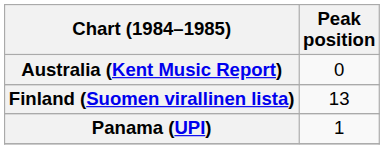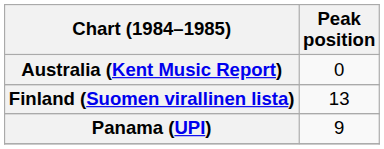Panama (UPI) | Peak position: 1 -> 9
